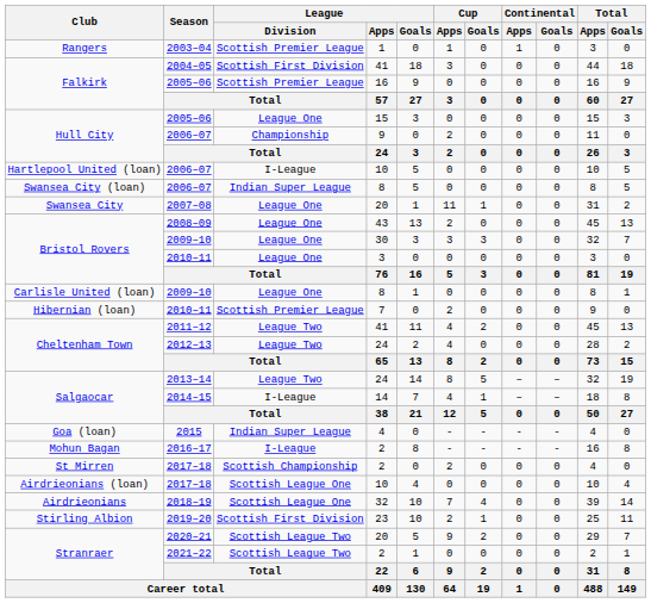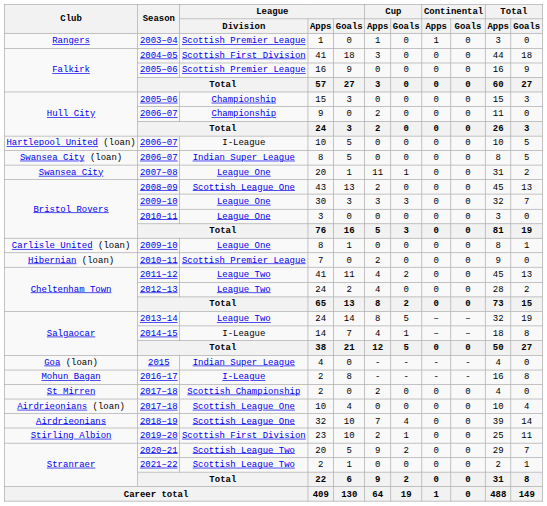Hull City / 2005–06 | League / Division: League One -> Championship
2008–09 | League / Division: League One -> Scottish League One
